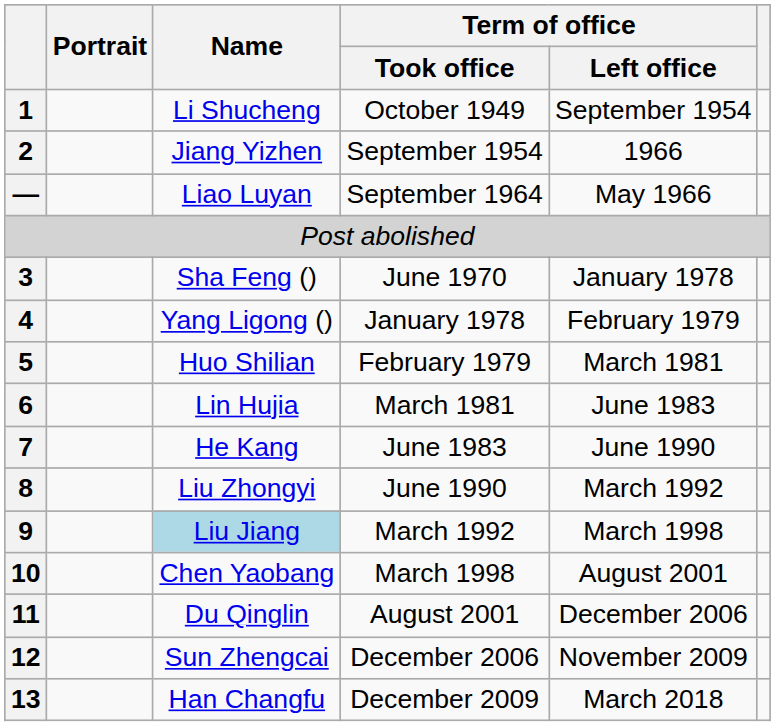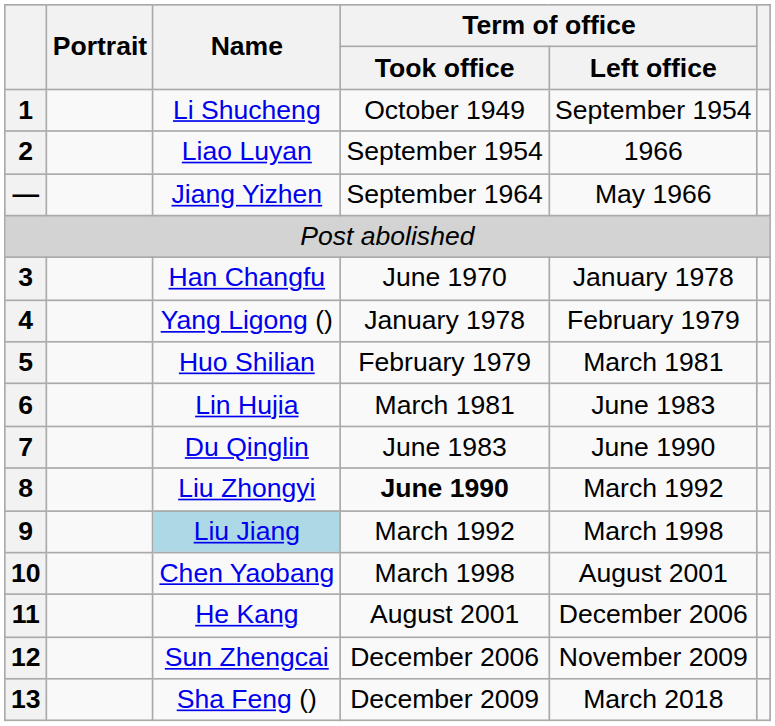2 | Name: Jiang Yizhen -> Liao Luyan
— | Name: Liao Luyan -> Jiang Yizhen
3 | Name: Sha Feng () -> Han Changfu
7 | Name: He Kang -> Du Qinglin
8 | Term of office / Took office: normal -> bold
11 | Name: Du Qinglin -> He Kang
13 | Name: Han Changfu -> Sha Feng ()
